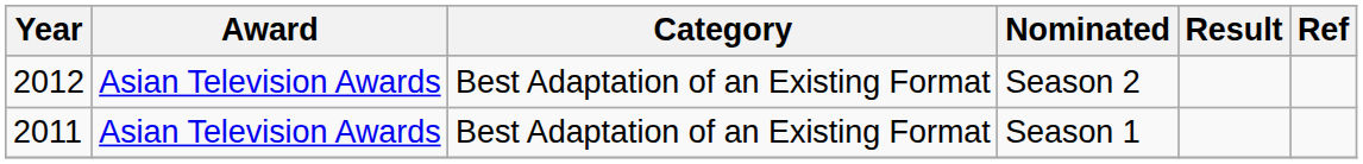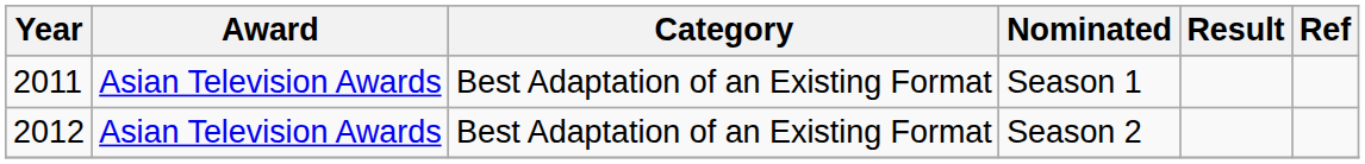rows swapped: Season 1 <-> Season 2
